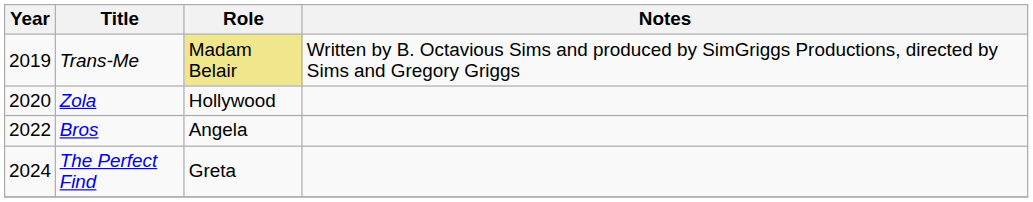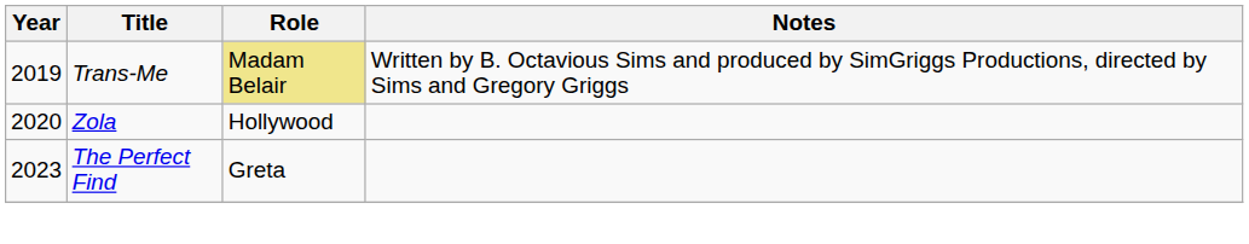- row: 2022 | Bros | Angela
The Perfect Find | Year: 2024 -> 2023
